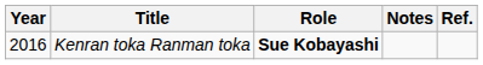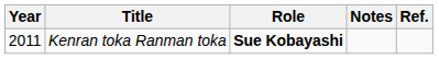Kenran toka Ranman toka | Year: 2016 -> 2011
